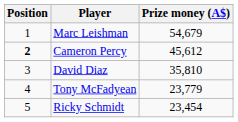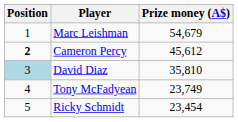David Diaz | Position: no background -> lightblue background
Tony McFadyean | Prize money (A$): 23,779 -> 23,749
